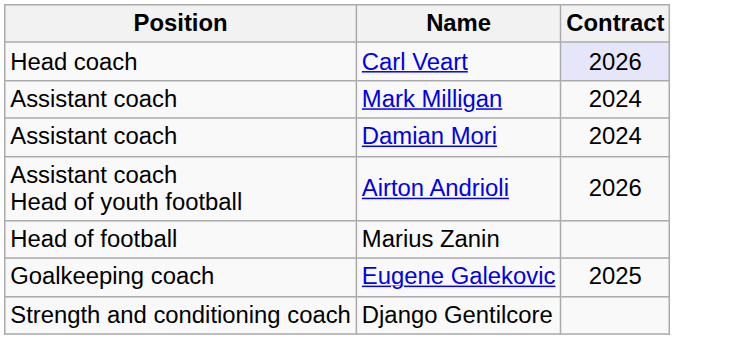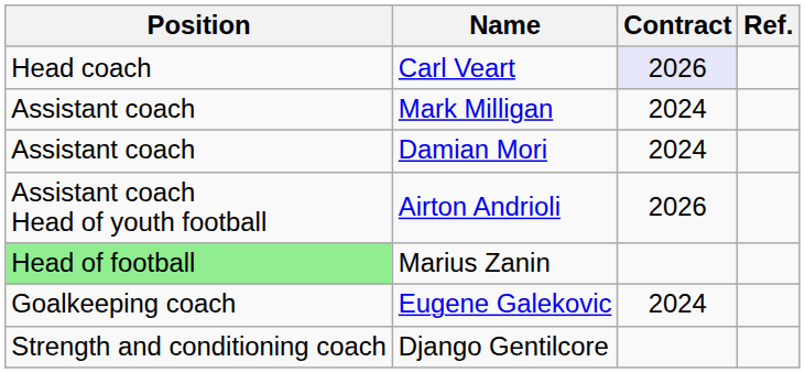+ column: Ref.
Marius Zanin | Position: no background -> lightgreen background
Eugene Galekovic | Contract: 2025 -> 2024
